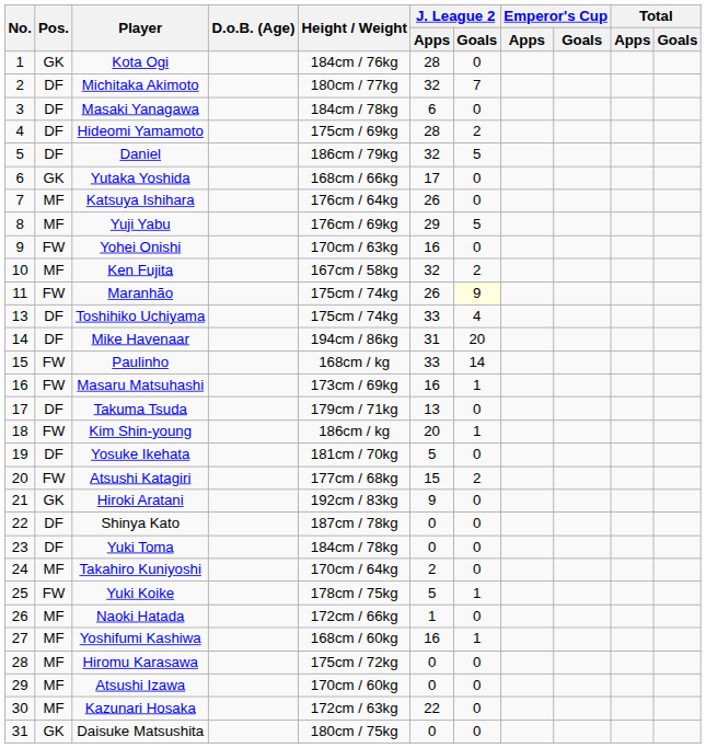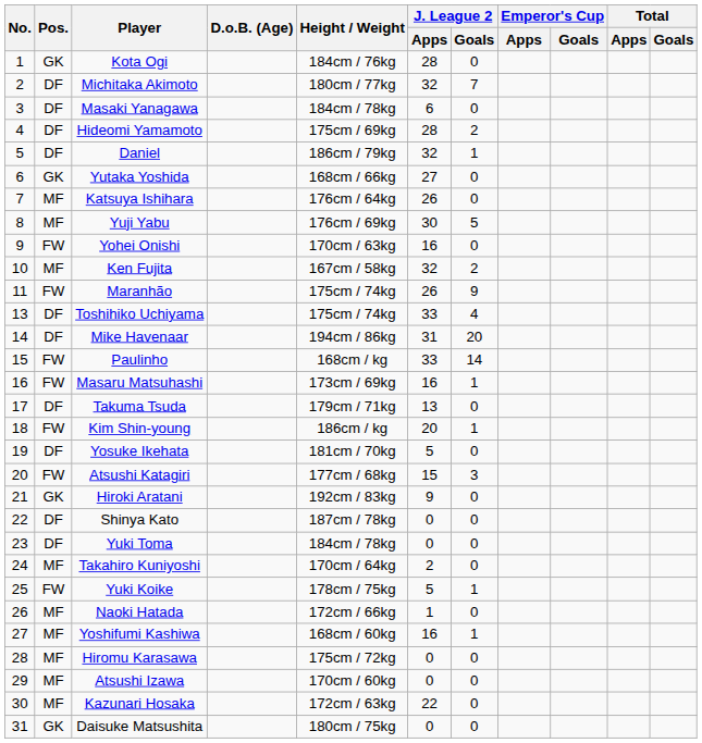Daniel | J. League 2 / Goals: 5 -> 1
Yutaka Yoshida | J. League 2 / Apps: 17 -> 27
Yuji Yabu | J. League 2 / Apps: 29 -> 30
Maranhão | J. League 2 / Goals: lightyellow background -> no background
Atsushi Katagiri | J. League 2 / Goals: 2 -> 3
